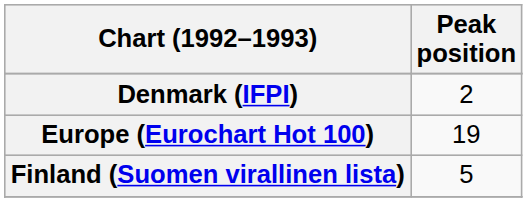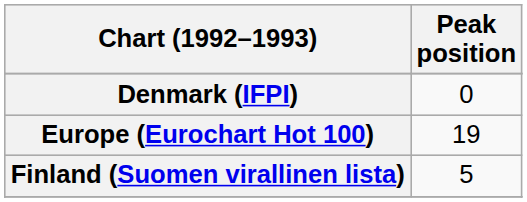Denmark (IFPI) | Peak position: 2 -> 0
